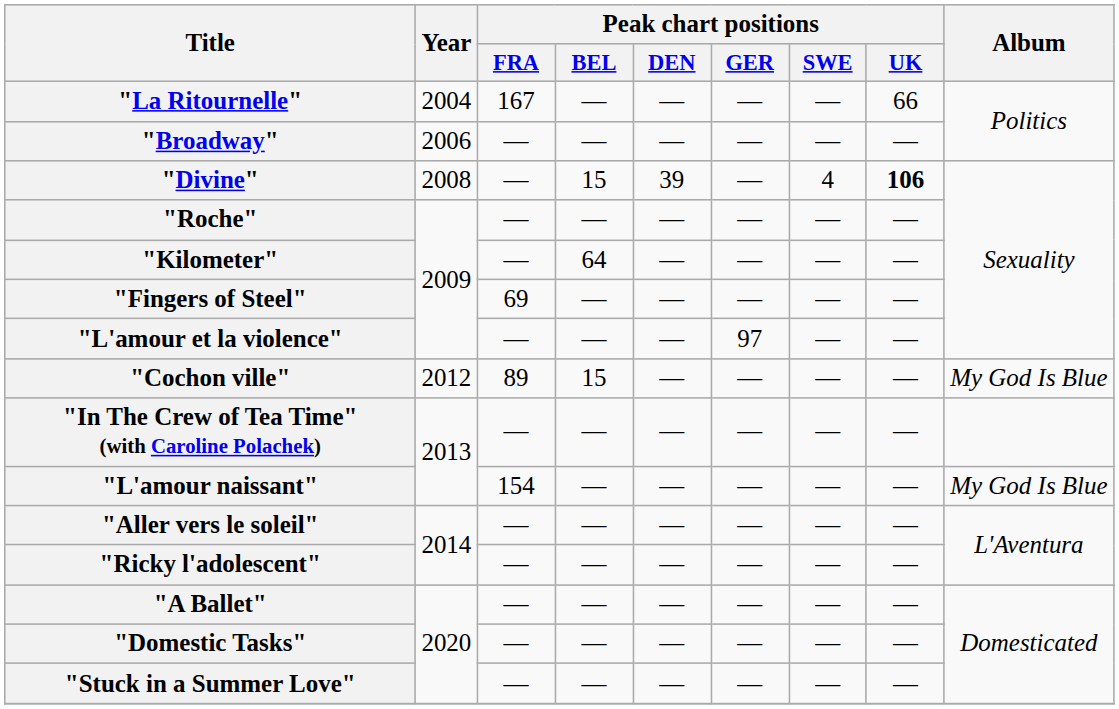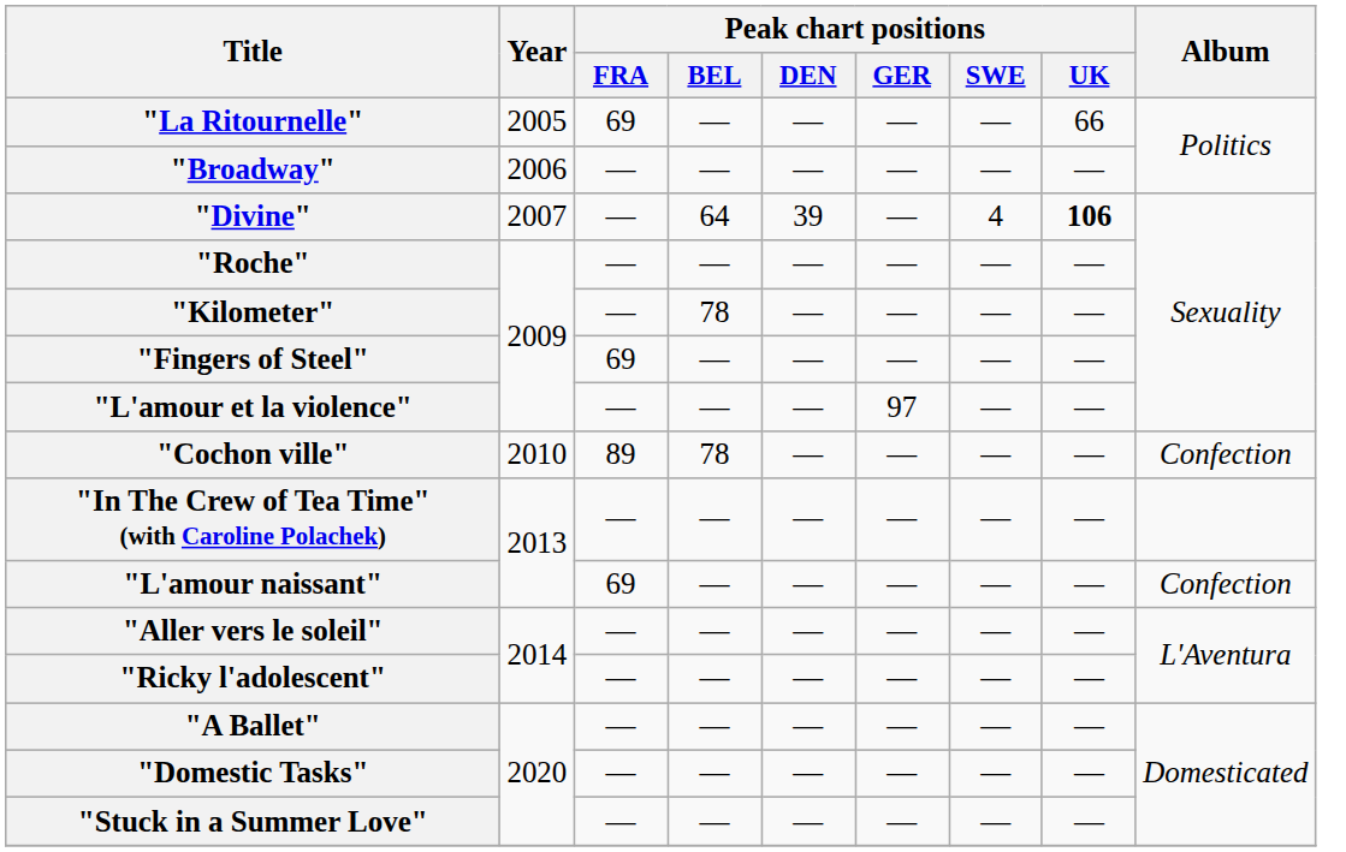"La Ritournelle" | Year: 2004 -> 2005
"La Ritournelle" | Peak chart positions / FRA: 167 -> 69
"Divine" | Year: 2008 -> 2007
"Divine" | Peak chart positions / BEL: 15 -> 64
"Kilometer" | Peak chart positions / BEL: 64 -> 78
"Cochon ville" | Year: 2012 -> 2010
"Cochon ville" | Peak chart positions / BEL: 15 -> 78
"Cochon ville" | Album: My God Is Blue -> Confection
"L'amour naissant" | Peak chart positions / FRA: 154 -> 69
"L'amour naissant" | Album: My God Is Blue -> Confection
